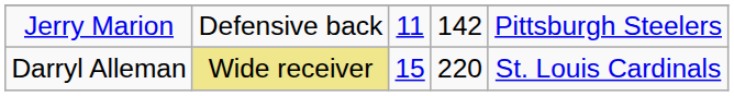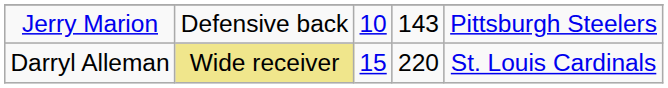Jerry Marion | column 3: 11 -> 10
Jerry Marion | column 4: 142 -> 143
